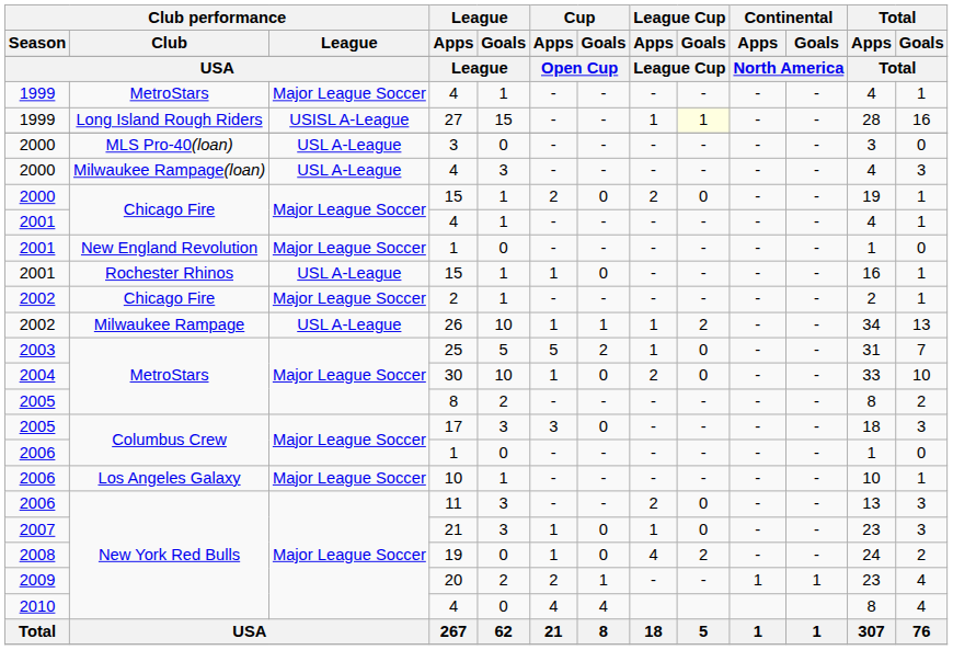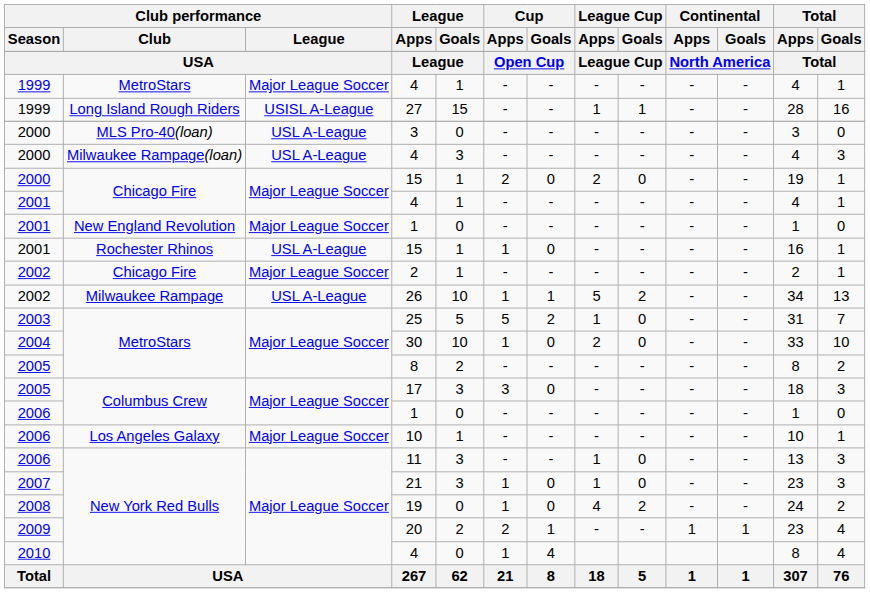27 | League Cup / Goals: lightyellow background -> no background
26 | League Cup / Apps: 1 -> 5
11 | League Cup / Apps: 2 -> 1
2010 / 4 | Cup / Apps: 4 -> 1
